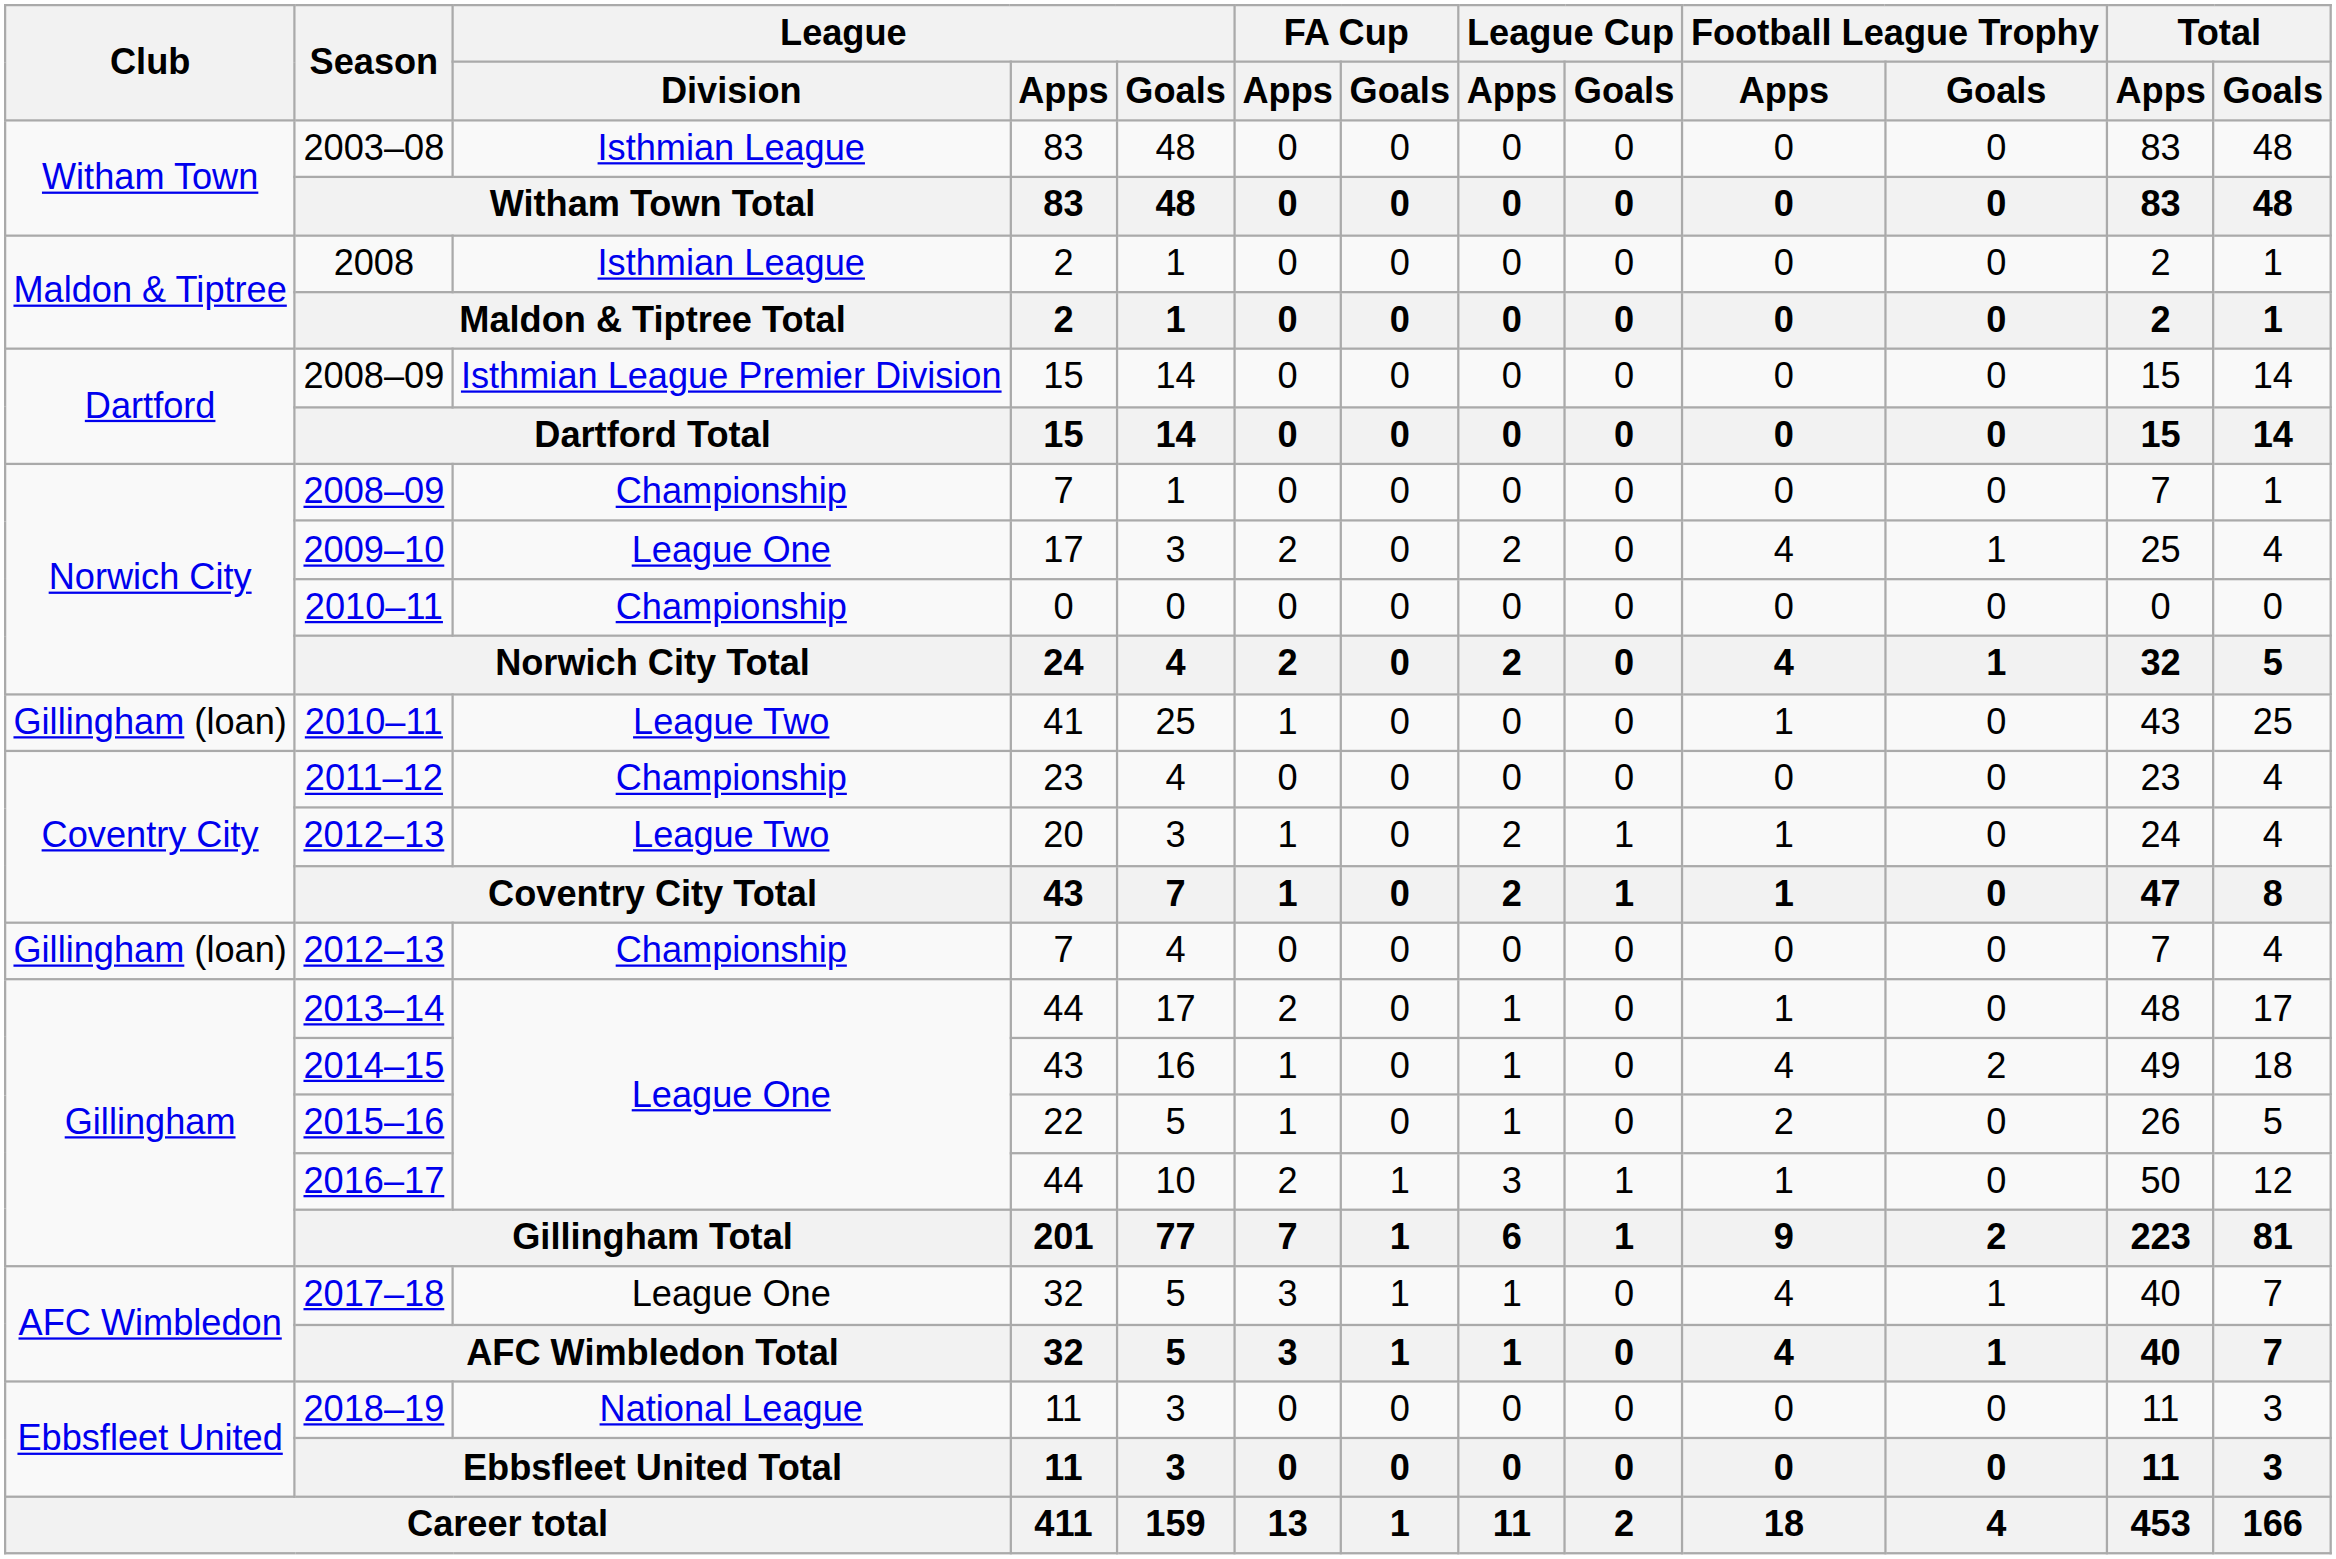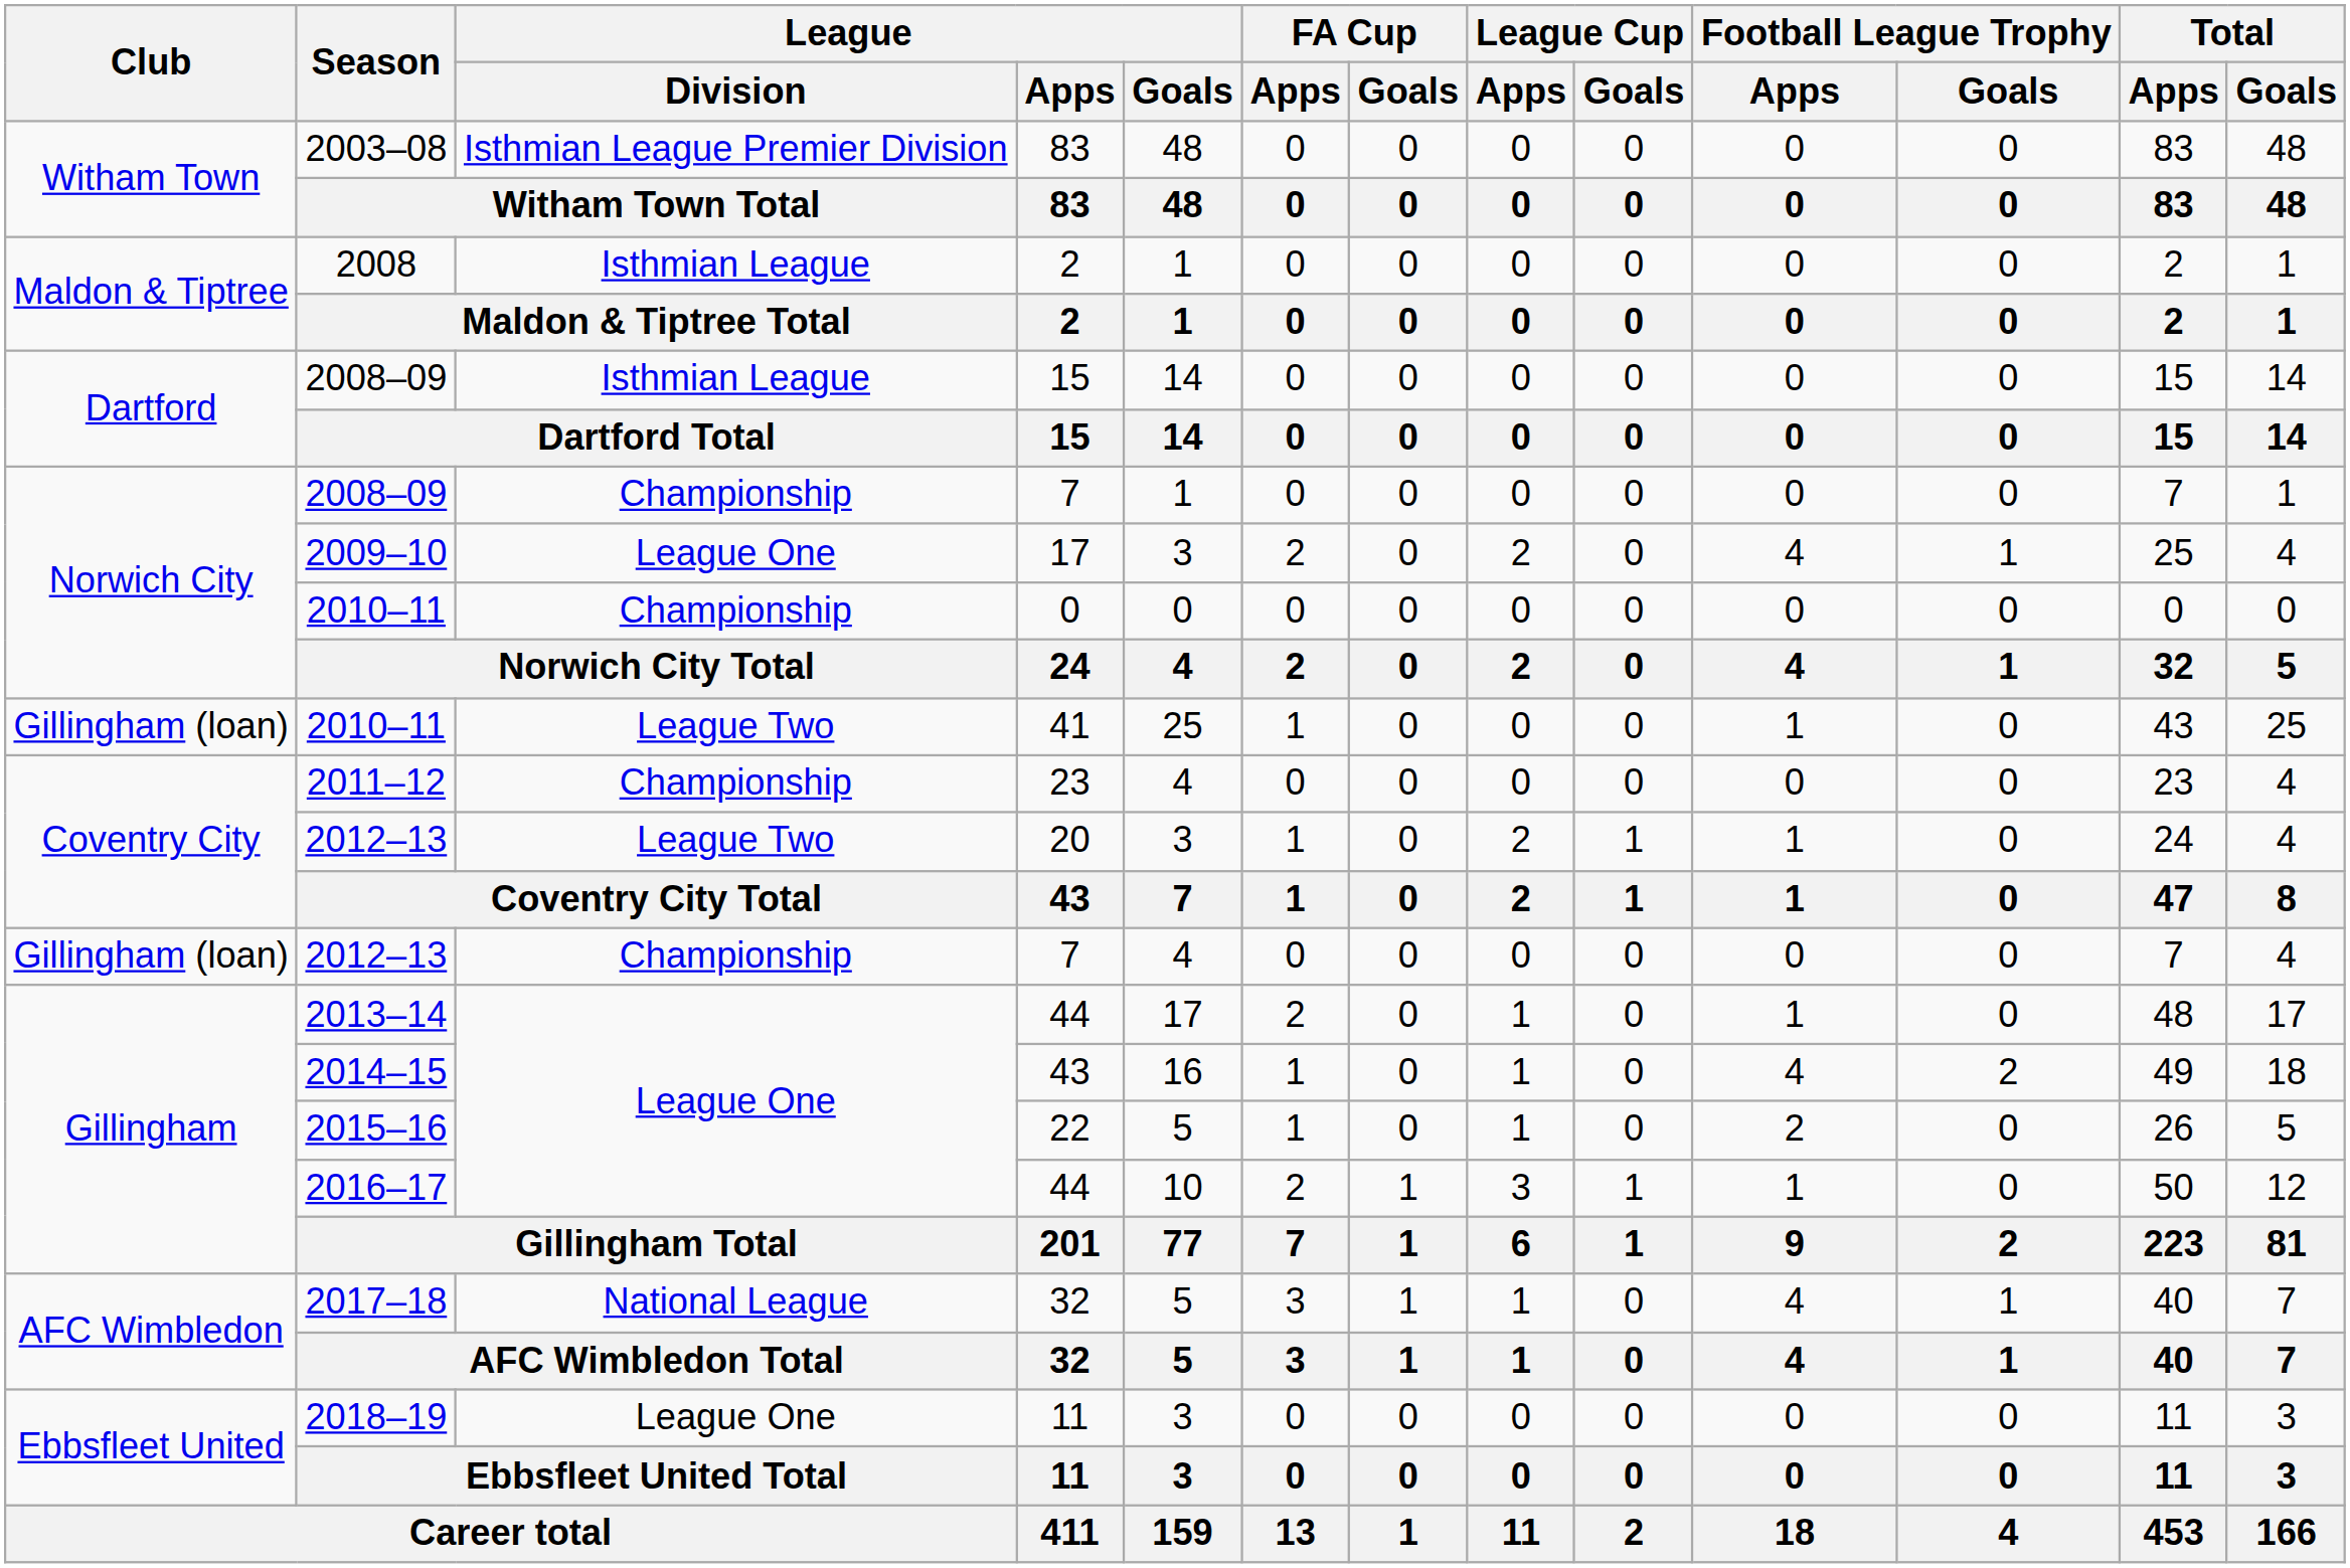2003–08 / 83 | League / Division: Isthmian League -> Isthmian League Premier Division
2008–09 / 15 | League / Division: Isthmian League Premier Division -> Isthmian League
2017–18 / 32 | League / Division: League One -> National League
2018–19 / 11 | League / Division: National League -> League One
